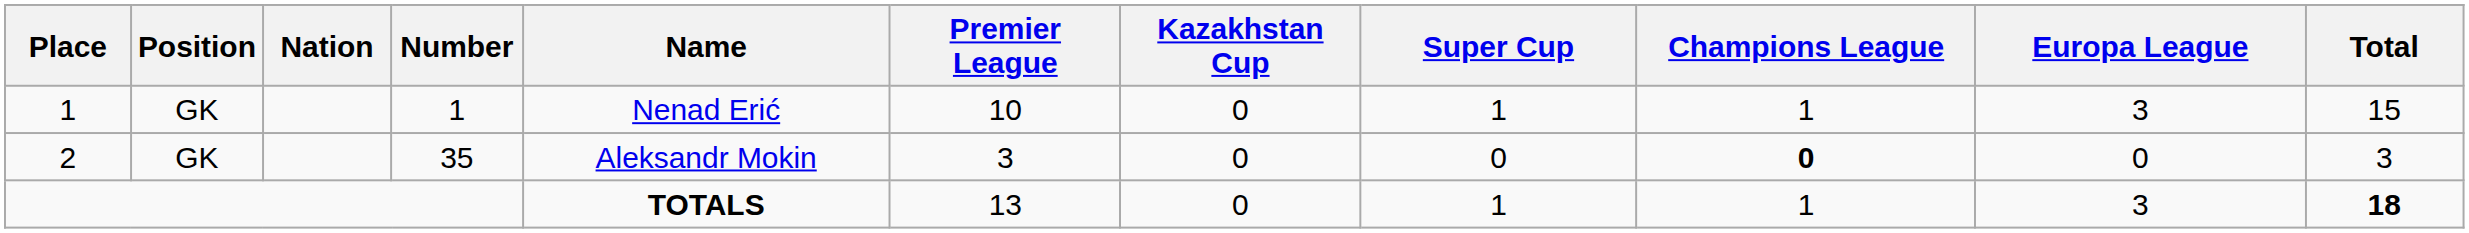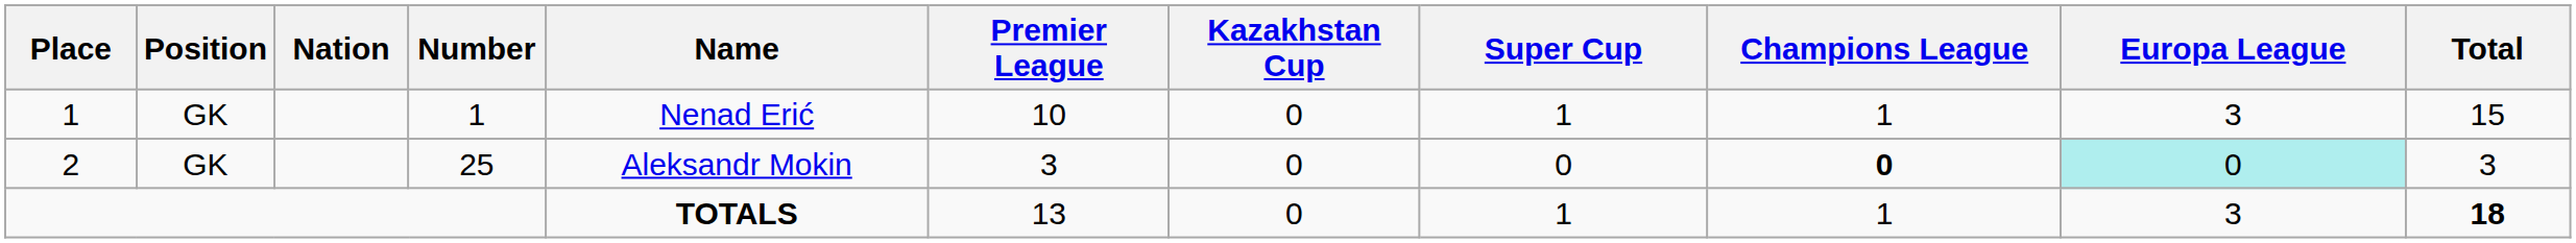2 | Number: 35 -> 25
2 | Europa League: no background -> paleturquoise background
